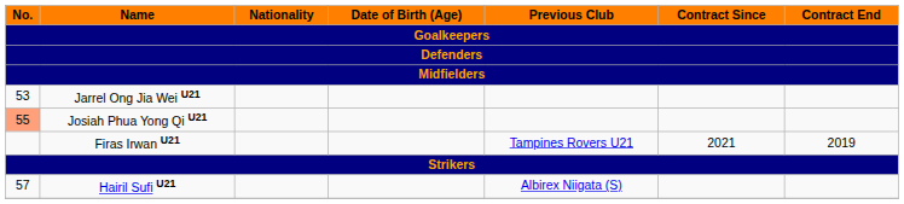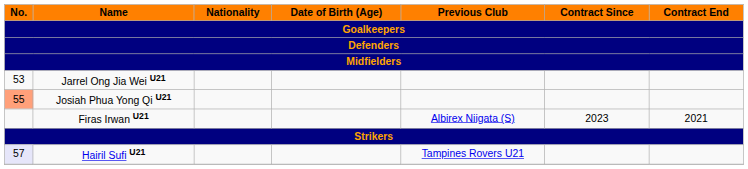Firas Irwan U21 | Previous Club: Tampines Rovers U21 -> Albirex Niigata (S)
Firas Irwan U21 | Contract Since: 2021 -> 2023
Firas Irwan U21 | Contract End: 2019 -> 2021
Hairil Sufi U21 | No.: no background -> lavender background
Hairil Sufi U21 | Previous Club: Albirex Niigata (S) -> Tampines Rovers U21
